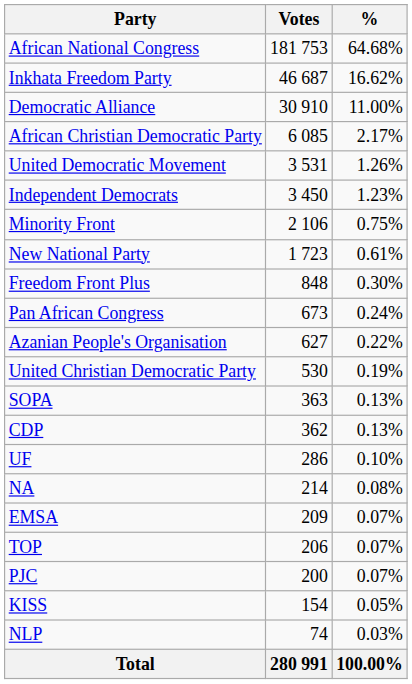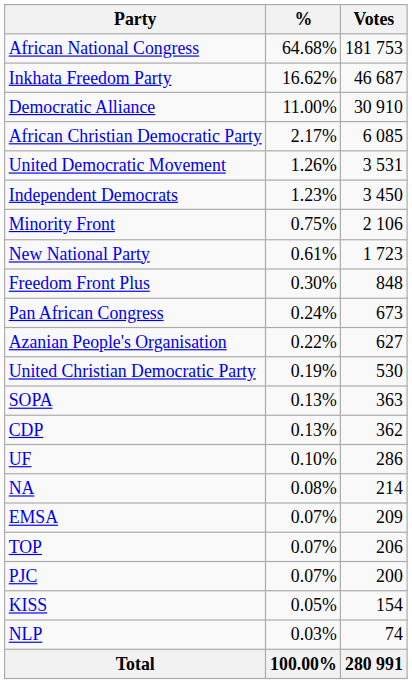columns swapped: Votes <-> %
